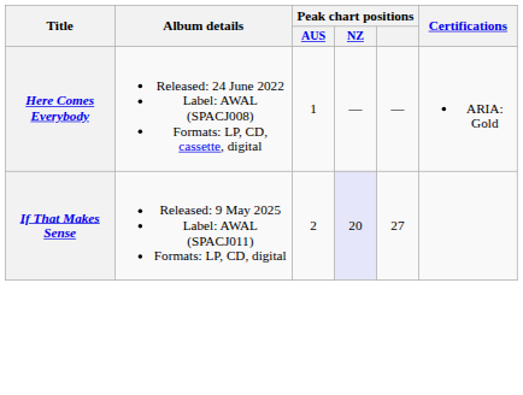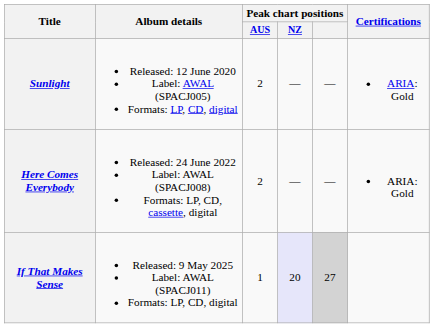+ row: Sunlight | Released: 12 June 2020 Label: AWAL (SPACJ005) Formats: LP, CD, digital | 2 | — | — | ARIA: Gold
Here Comes Everybody | Peak chart positions / AUS: 1 -> 2
If That Makes Sense | Peak chart positions / AUS: 2 -> 1
If That Makes Sense | Peak chart positions: no background -> lightgrey background
